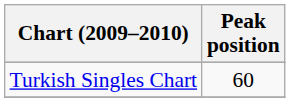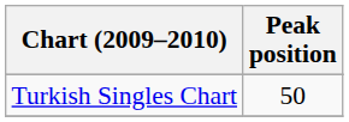Turkish Singles Chart | Peak position: 60 -> 50
